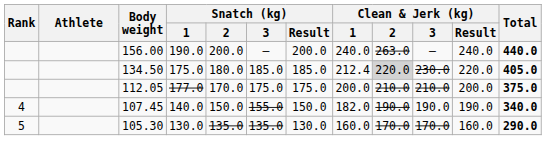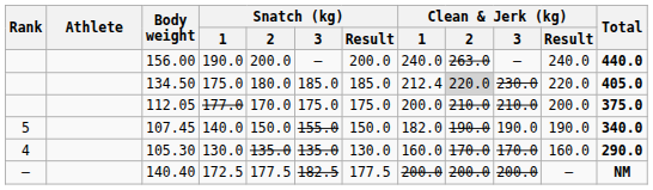107.45 | Rank: 4 -> 5
105.30 | Rank: 5 -> 4
+ row: — | 140.40 | 172.5 | 177.5 | 182.5 | 177.5 | 200.0 | 200.0 | 200.0 | — | NM
